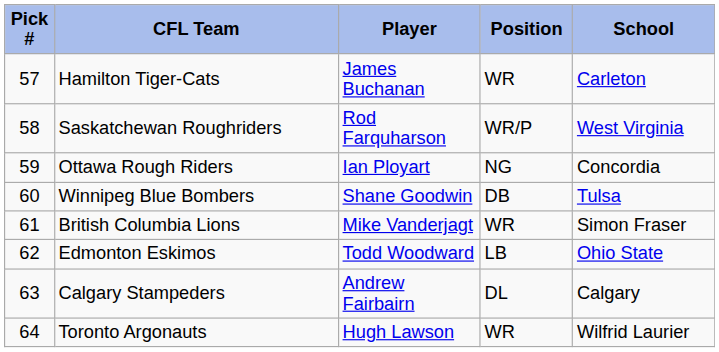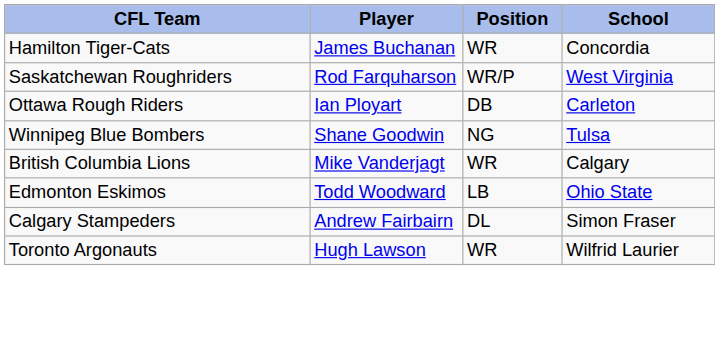- column: Pick # | 57 | 58 | 59 | 60 | 61 | 62 | 63 | 64
Hamilton Tiger-Cats | School: Carleton -> Concordia
Ottawa Rough Riders | Position: NG -> DB
Ottawa Rough Riders | School: Concordia -> Carleton
Winnipeg Blue Bombers | Position: DB -> NG
British Columbia Lions | School: Simon Fraser -> Calgary
Calgary Stampeders | School: Calgary -> Simon Fraser
